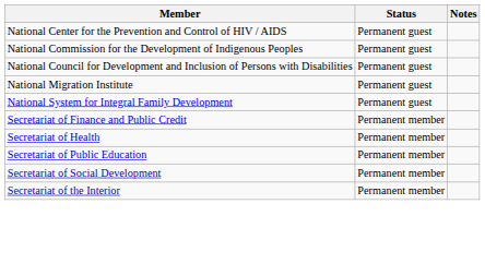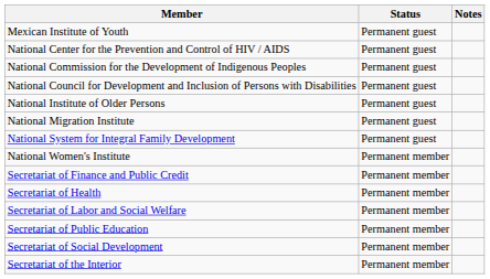+ row: Mexican Institute of Youth | Permanent guest
+ row: National Institute of Older Persons | Permanent guest
+ row: National Women's Institute | Permanent member
+ row: Secretariat of Labor and Social Welfare | Permanent member
